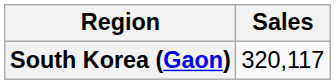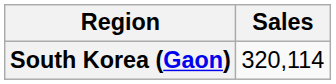South Korea (Gaon) | Sales: 320,117 -> 320,114
